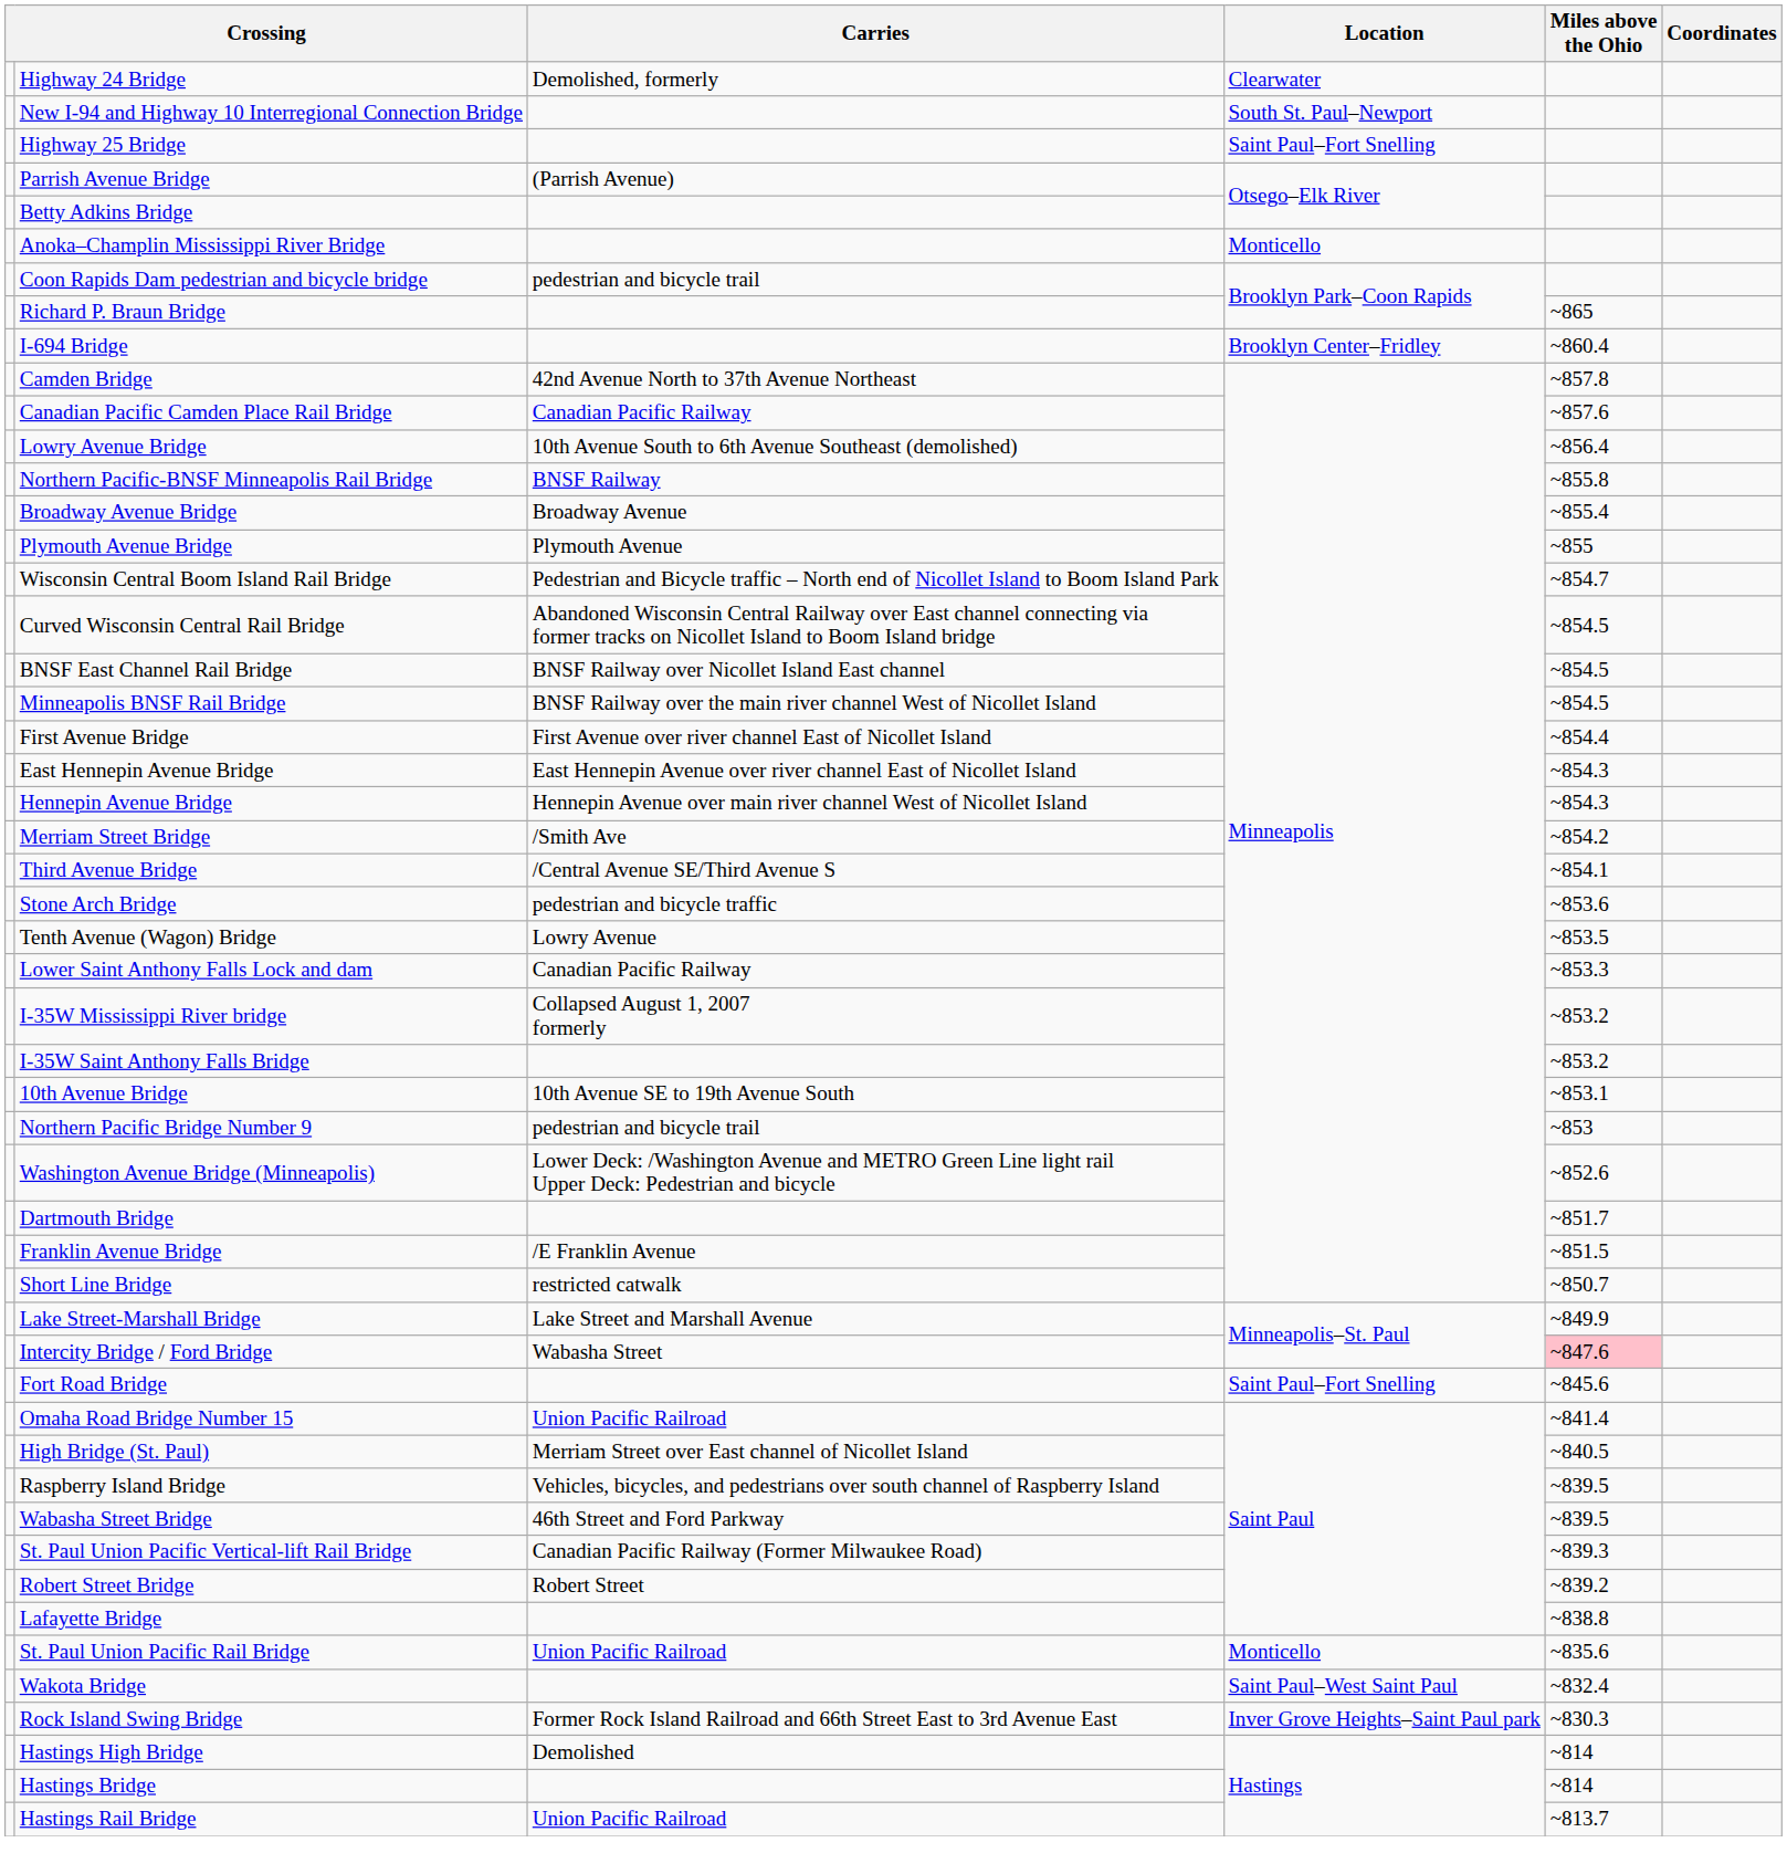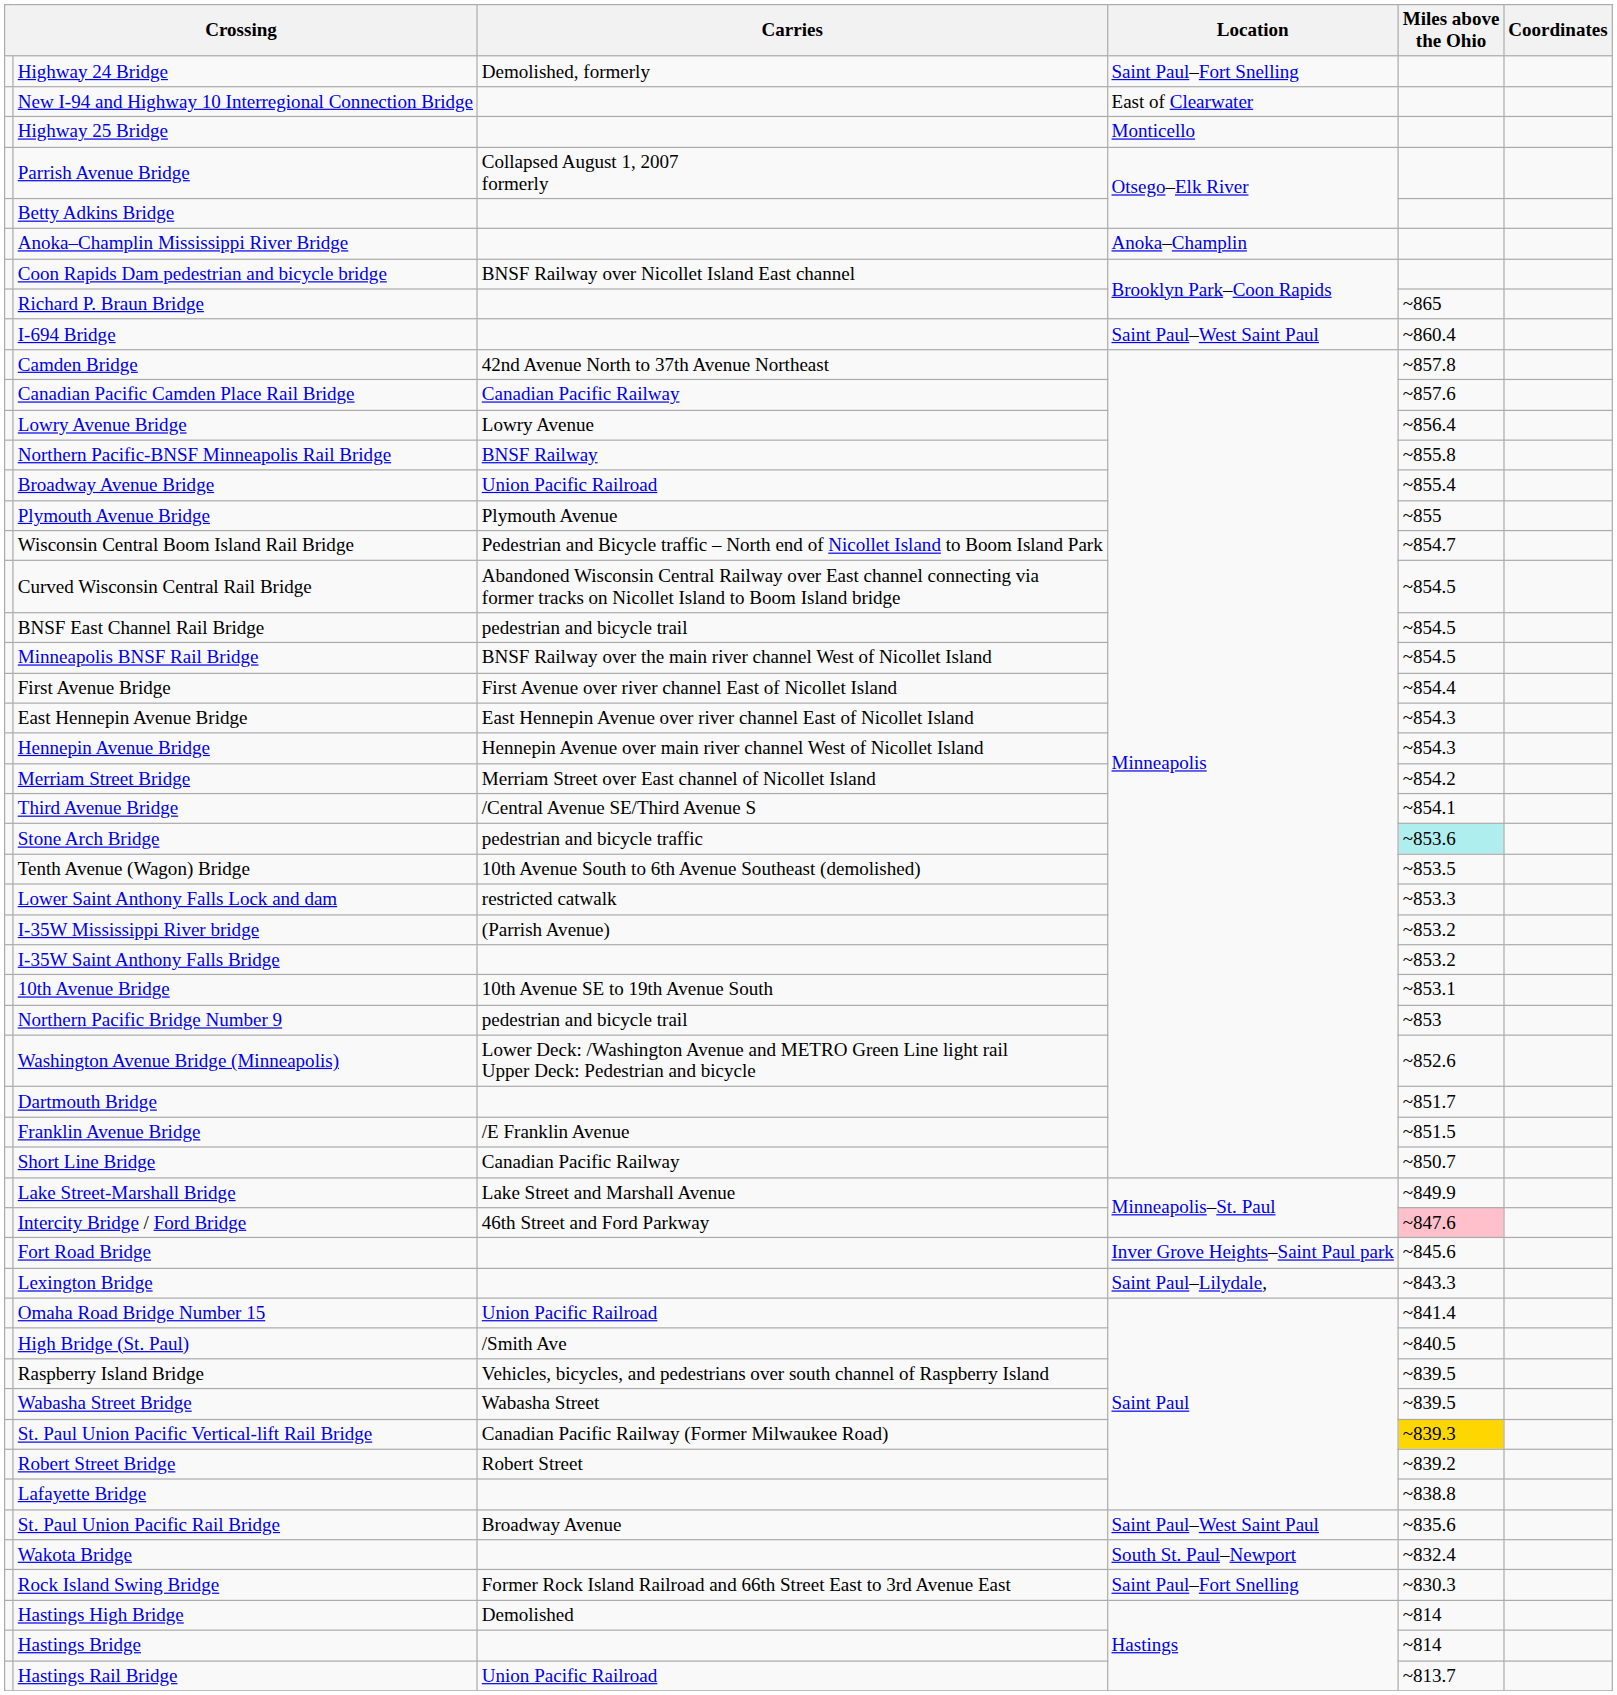Highway 24 Bridge | Location: Clearwater -> Saint Paul–Fort Snelling
New I-94 and Highway 10 Interregional Connection Bridge | Location: South St. Paul–Newport -> East of Clearwater
Highway 25 Bridge | Location: Saint Paul–Fort Snelling -> Monticello
Parrish Avenue Bridge | Carries: (Parrish Avenue) -> Collapsed August 1, 2007 formerly
Anoka–Champlin Mississippi River Bridge | Location: Monticello -> Anoka–Champlin
Coon Rapids Dam pedestrian and bicycle bridge | Carries: pedestrian and bicycle trail -> BNSF Railway over Nicollet Island East channel
I-694 Bridge | Location: Brooklyn Center–Fridley -> Saint Paul–West Saint Paul
Lowry Avenue Bridge | Carries: 10th Avenue South to 6th Avenue Southeast (demolished) -> Lowry Avenue
Broadway Avenue Bridge | Carries: Broadway Avenue -> Union Pacific Railroad
BNSF East Channel Rail Bridge | Carries: BNSF Railway over Nicollet Island East channel -> pedestrian and bicycle trail
Merriam Street Bridge | Carries: /Smith Ave -> Merriam Street over East channel of Nicollet Island
Stone Arch Bridge | Miles above the Ohio: no background -> paleturquoise background
Tenth Avenue (Wagon) Bridge | Carries: Lowry Avenue -> 10th Avenue South to 6th Avenue Southeast (demolished)
Lower Saint Anthony Falls Lock and dam | Carries: Canadian Pacific Railway -> restricted catwalk
I-35W Mississippi River bridge | Carries: Collapsed August 1, 2007 formerly -> (Parrish Avenue)
Short Line Bridge | Carries: restricted catwalk -> Canadian Pacific Railway
Intercity Bridge / Ford Bridge | Carries: Wabasha Street -> 46th Street and Ford Parkway
Fort Road Bridge | Location: Saint Paul–Fort Snelling -> Inver Grove Heights–Saint Paul park
+ row: Lexington Bridge | Saint Paul–Lilydale, | ~843.3
High Bridge (St. Paul) | Carries: Merriam Street over East channel of Nicollet Island -> /Smith Ave
Wabasha Street Bridge | Carries: 46th Street and Ford Parkway -> Wabasha Street
St. Paul Union Pacific Vertical-lift Rail Bridge | Miles above the Ohio: no background -> gold background
St. Paul Union Pacific Rail Bridge | Carries: Union Pacific Railroad -> Broadway Avenue
St. Paul Union Pacific Rail Bridge | Location: Monticello -> Saint Paul–West Saint Paul
Wakota Bridge | Location: Saint Paul–West Saint Paul -> South St. Paul–Newport
Rock Island Swing Bridge | Location: Inver Grove Heights–Saint Paul park -> Saint Paul–Fort Snelling
